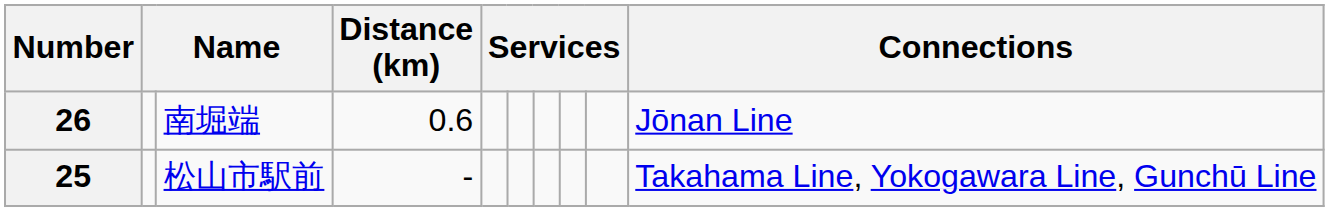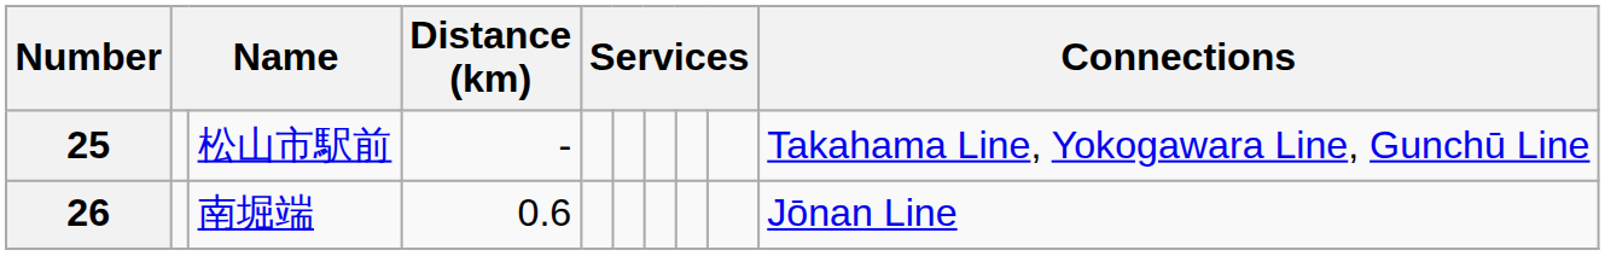rows swapped: 25 <-> 26
